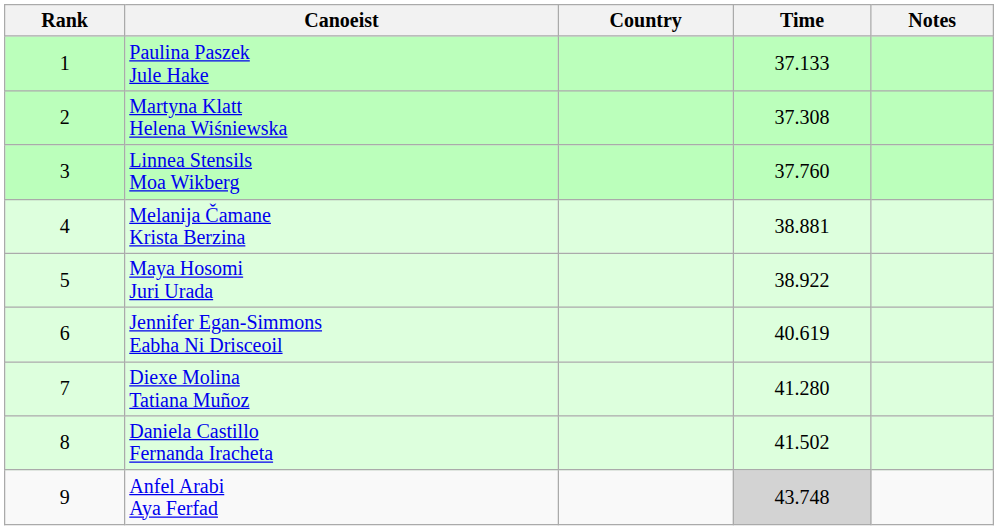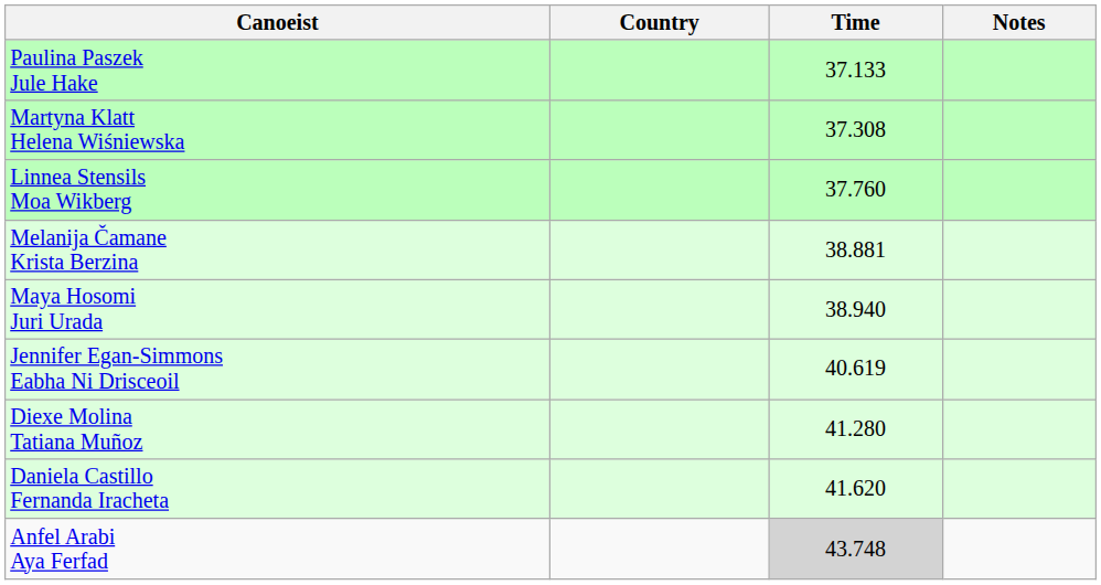- column: Rank | 1 | 2 | 3 | 4 | 5 | 6 | 7 | 8 | 9
Maya Hosomi Juri Urada | Time: 38.922 -> 38.940
Daniela Castillo Fernanda Iracheta | Time: 41.502 -> 41.620
